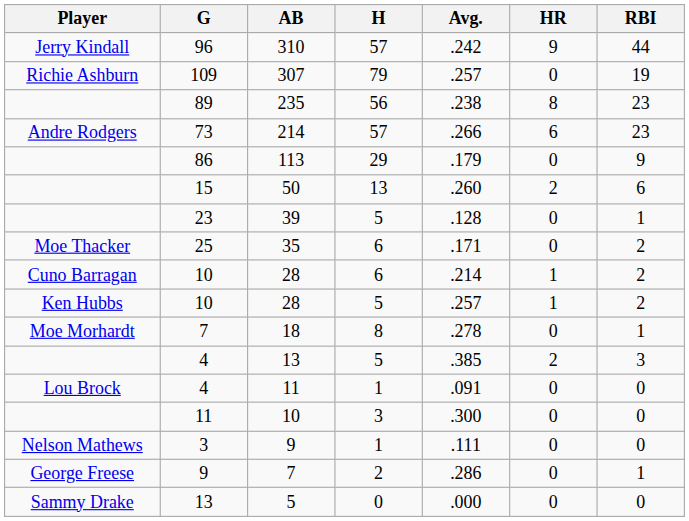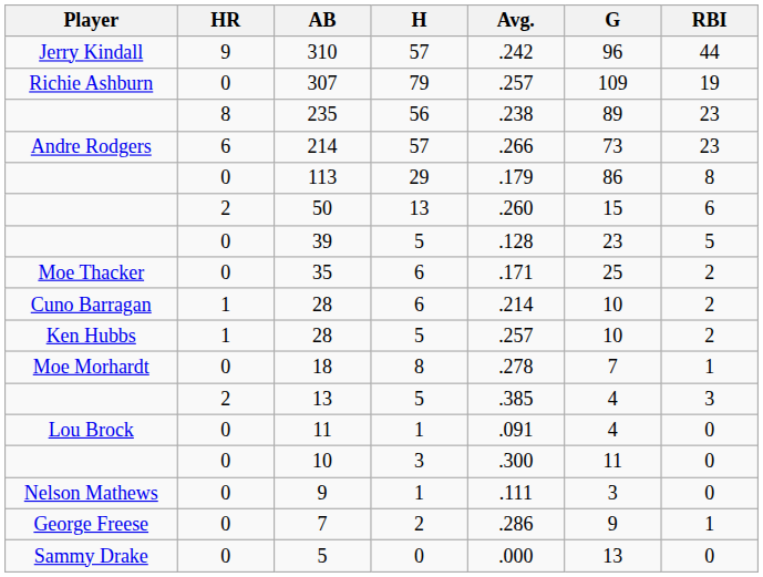columns swapped: G <-> HR
113 | RBI: 9 -> 8
39 | RBI: 1 -> 5
